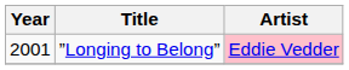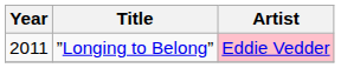”Longing to Belong” | Year: 2001 -> 2011
